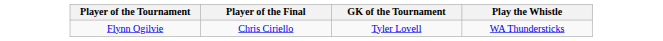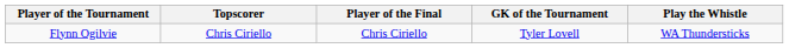+ column: Topscorer | Chris Ciriello
